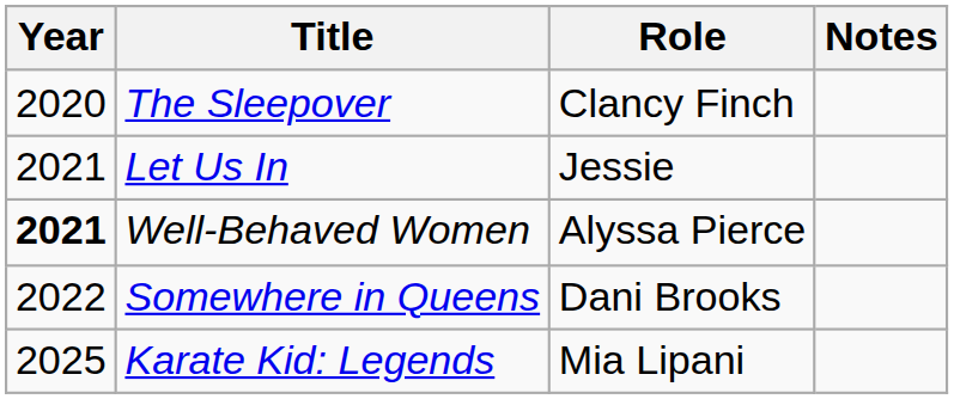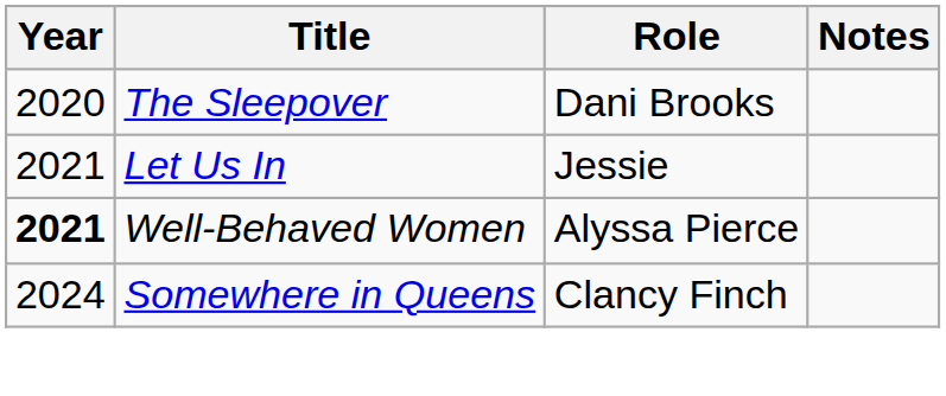The Sleepover | Role: Clancy Finch -> Dani Brooks
Somewhere in Queens | Year: 2022 -> 2024
Somewhere in Queens | Role: Dani Brooks -> Clancy Finch
- row: 2025 | Karate Kid: Legends | Mia Lipani
